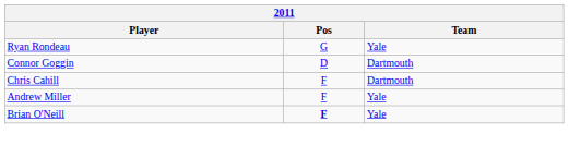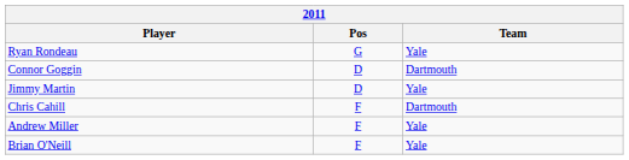+ row: Jimmy Martin | D | Yale
Brian O'Neill | Pos: bold -> normal
